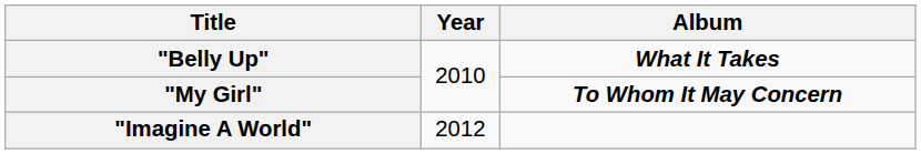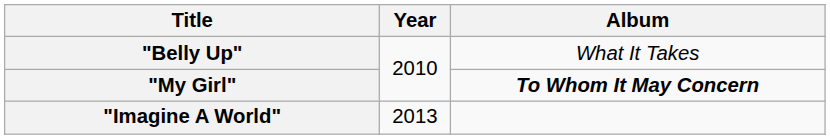"Belly Up" | Album: bold -> normal
"Imagine A World" | Year: 2012 -> 2013
